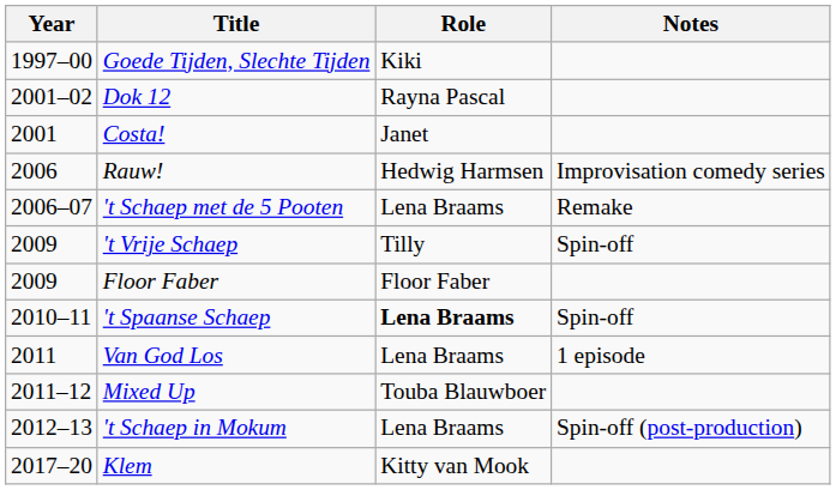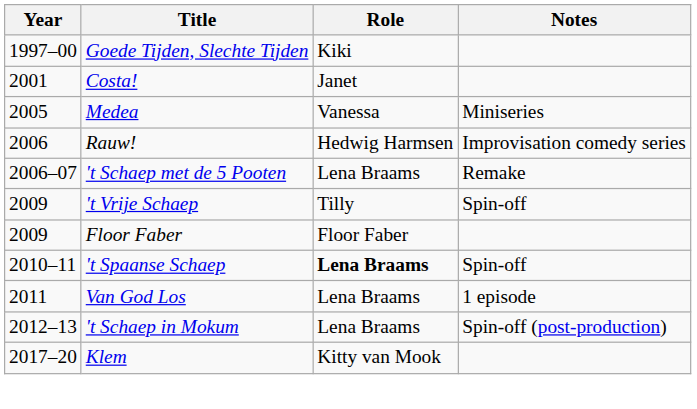- row: 2001–02 | Dok 12 | Rayna Pascal
+ row: 2005 | Medea | Vanessa | Miniseries
- row: 2011–12 | Mixed Up | Touba Blauwboer
